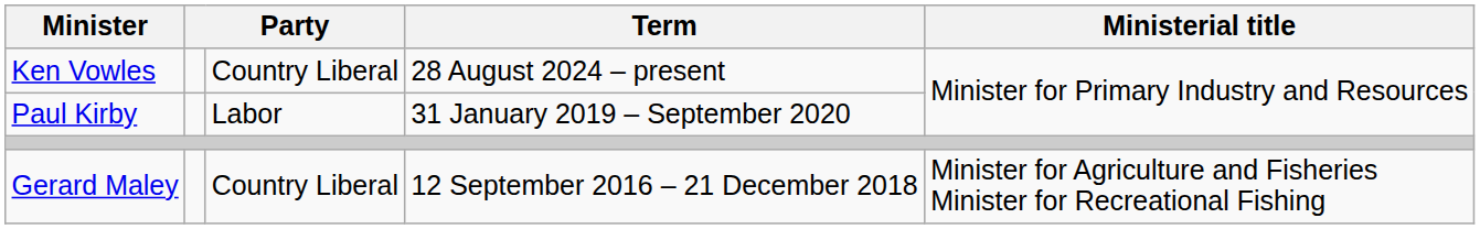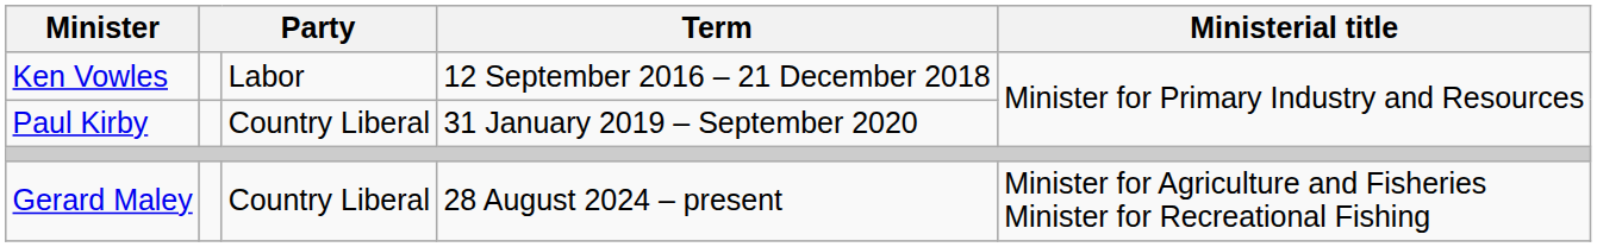Ken Vowles | column 3: Country Liberal -> Labor
Ken Vowles | Term: 28 August 2024 – present -> 12 September 2016 – 21 December 2018
Paul Kirby | column 3: Labor -> Country Liberal
Gerard Maley | Term: 12 September 2016 – 21 December 2018 -> 28 August 2024 – present
